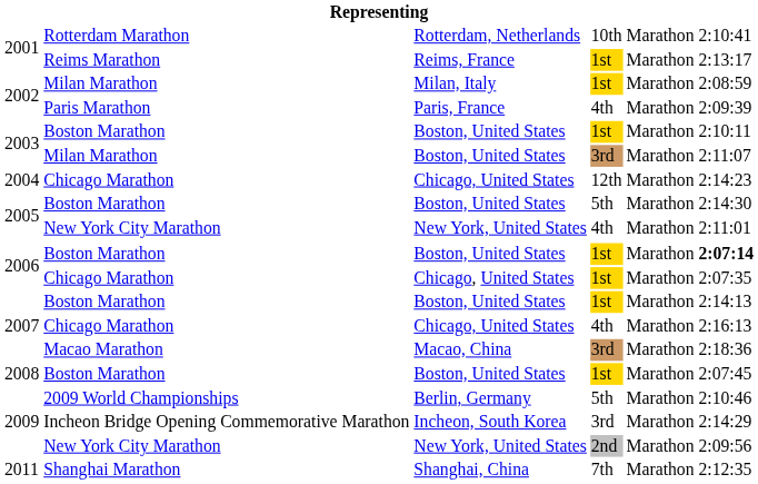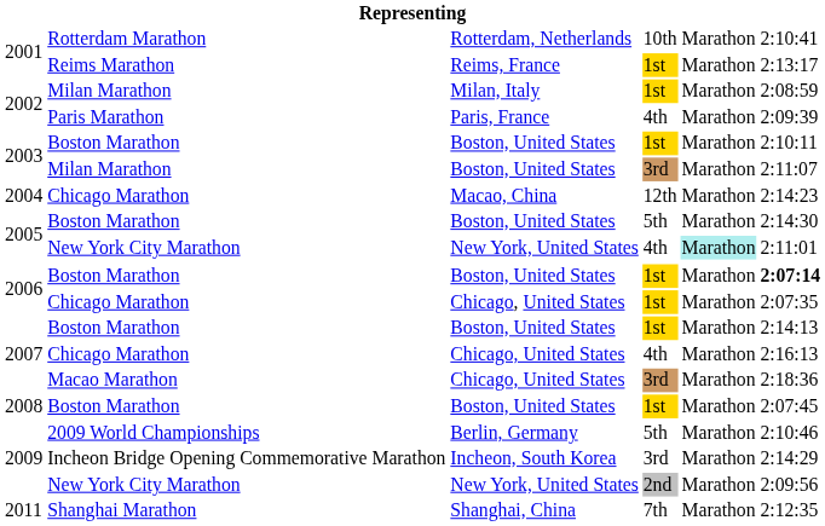2004 / Chicago Marathon | column 3: Chicago, United States -> Macao, China
2005 / New York City Marathon | column 5: no background -> paleturquoise background
Macao Marathon | column 3: Macao, China -> Chicago, United States
